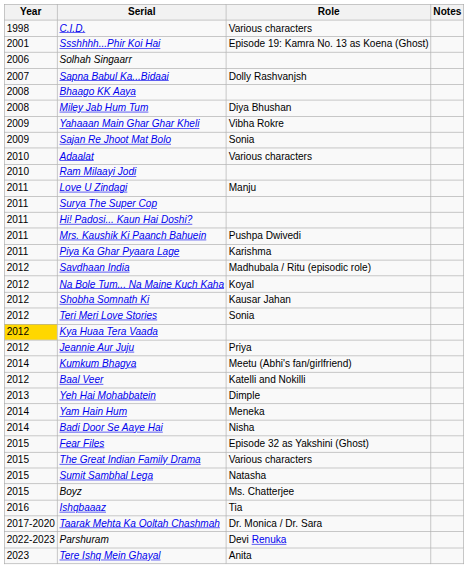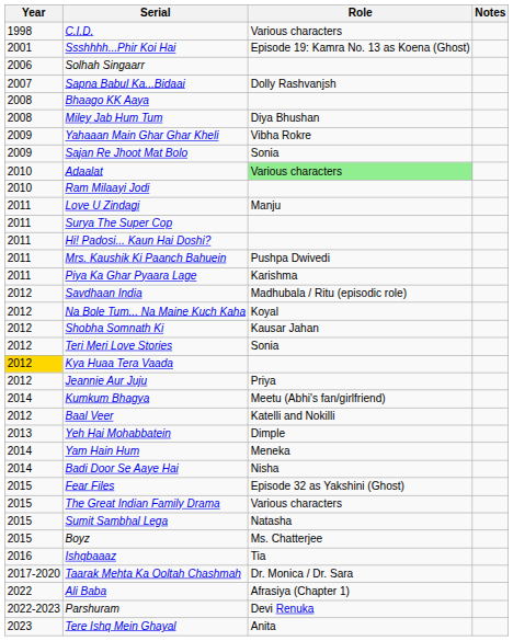Adaalat | Role: no background -> lightgreen background
+ row: 2022 | Ali Baba | Afrasiya (Chapter 1)
